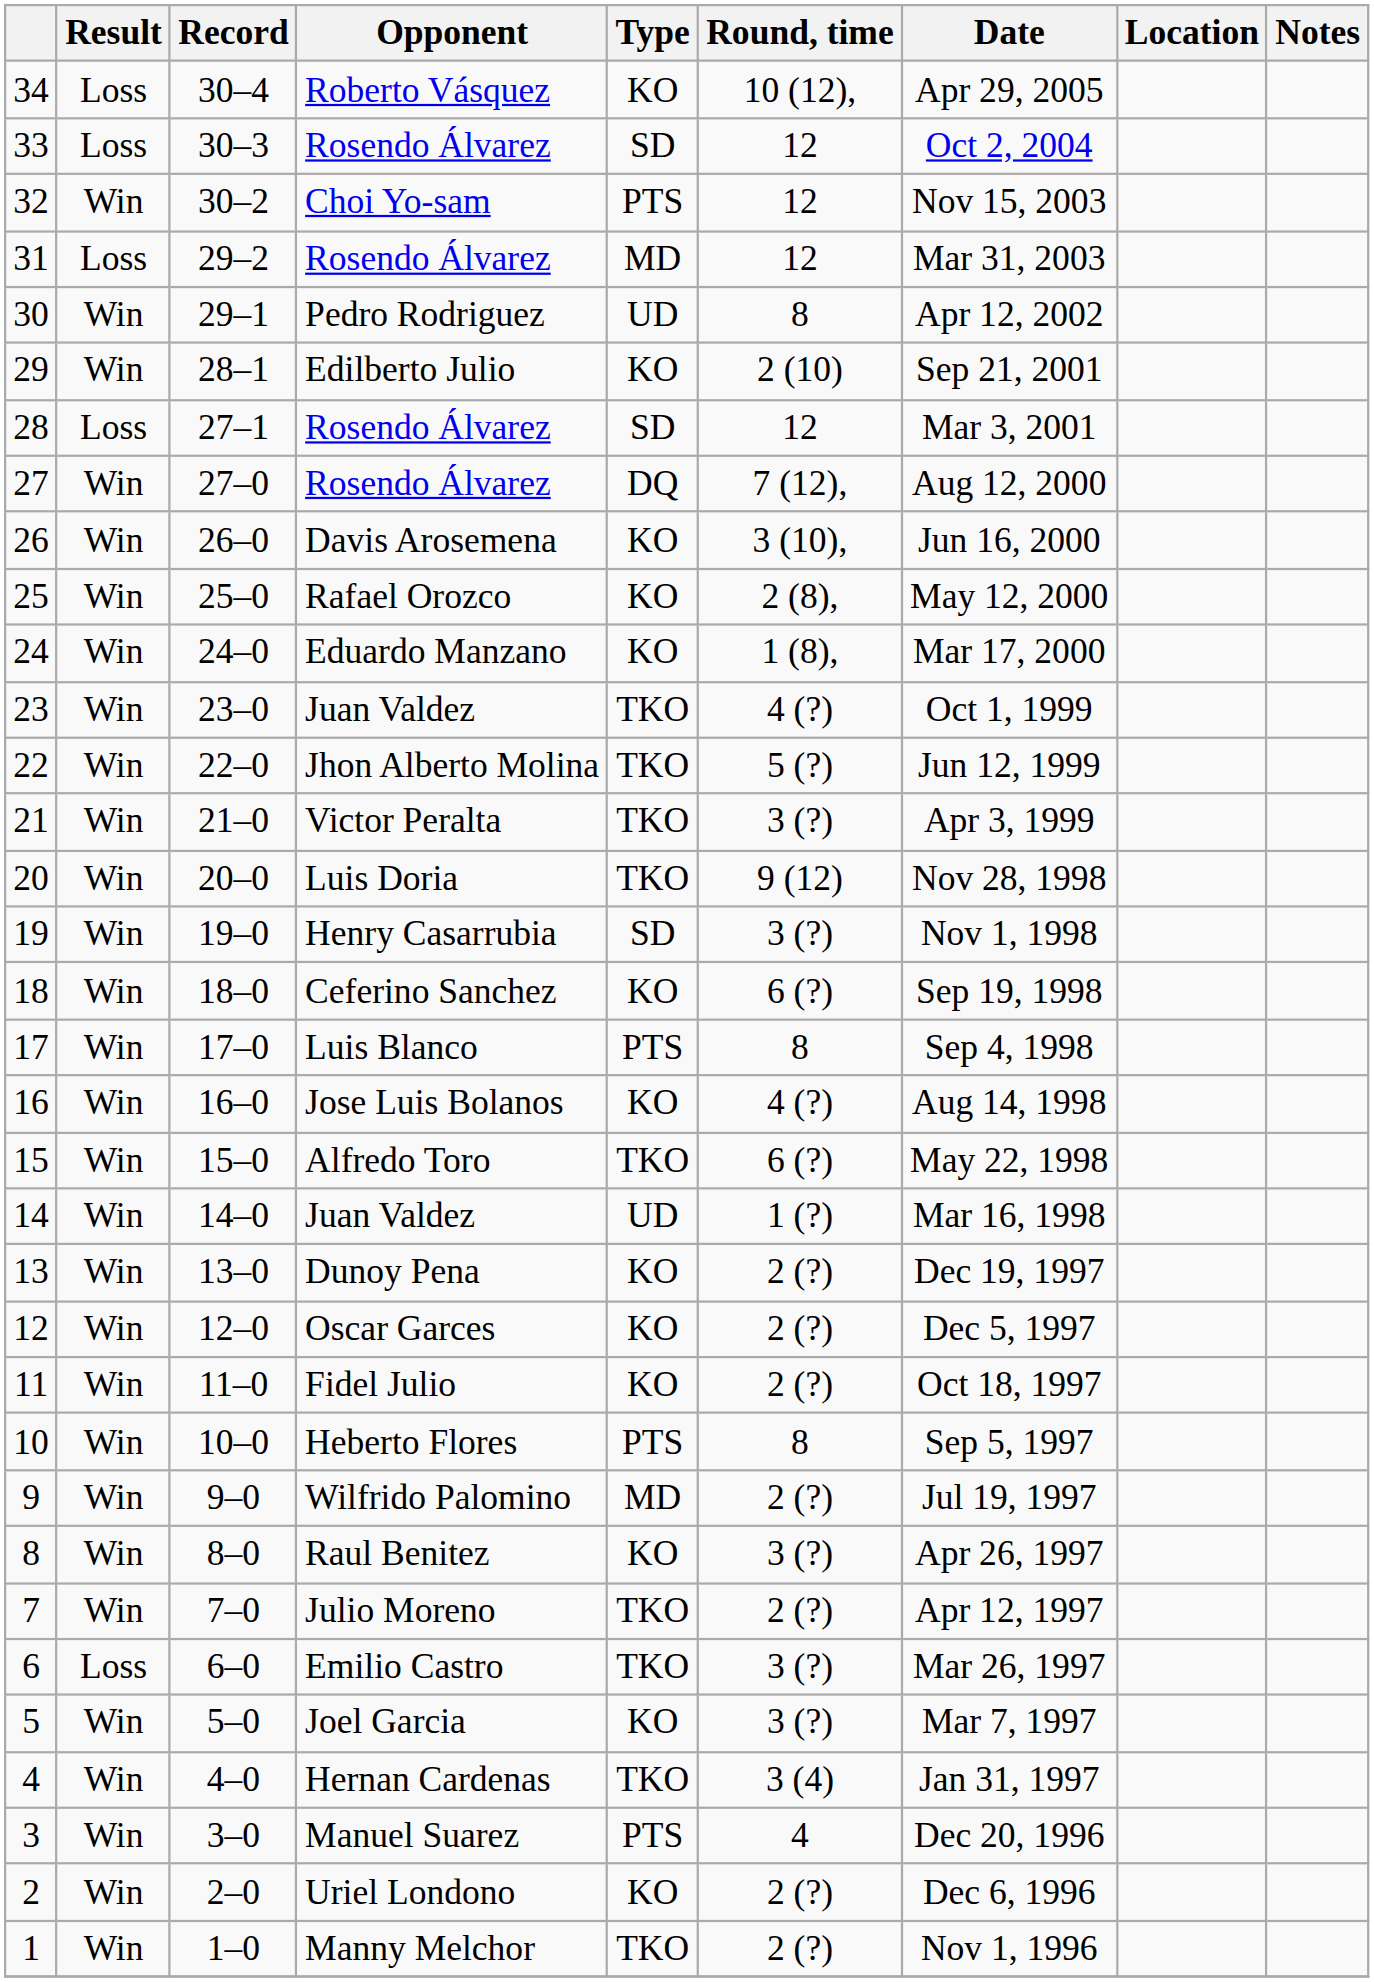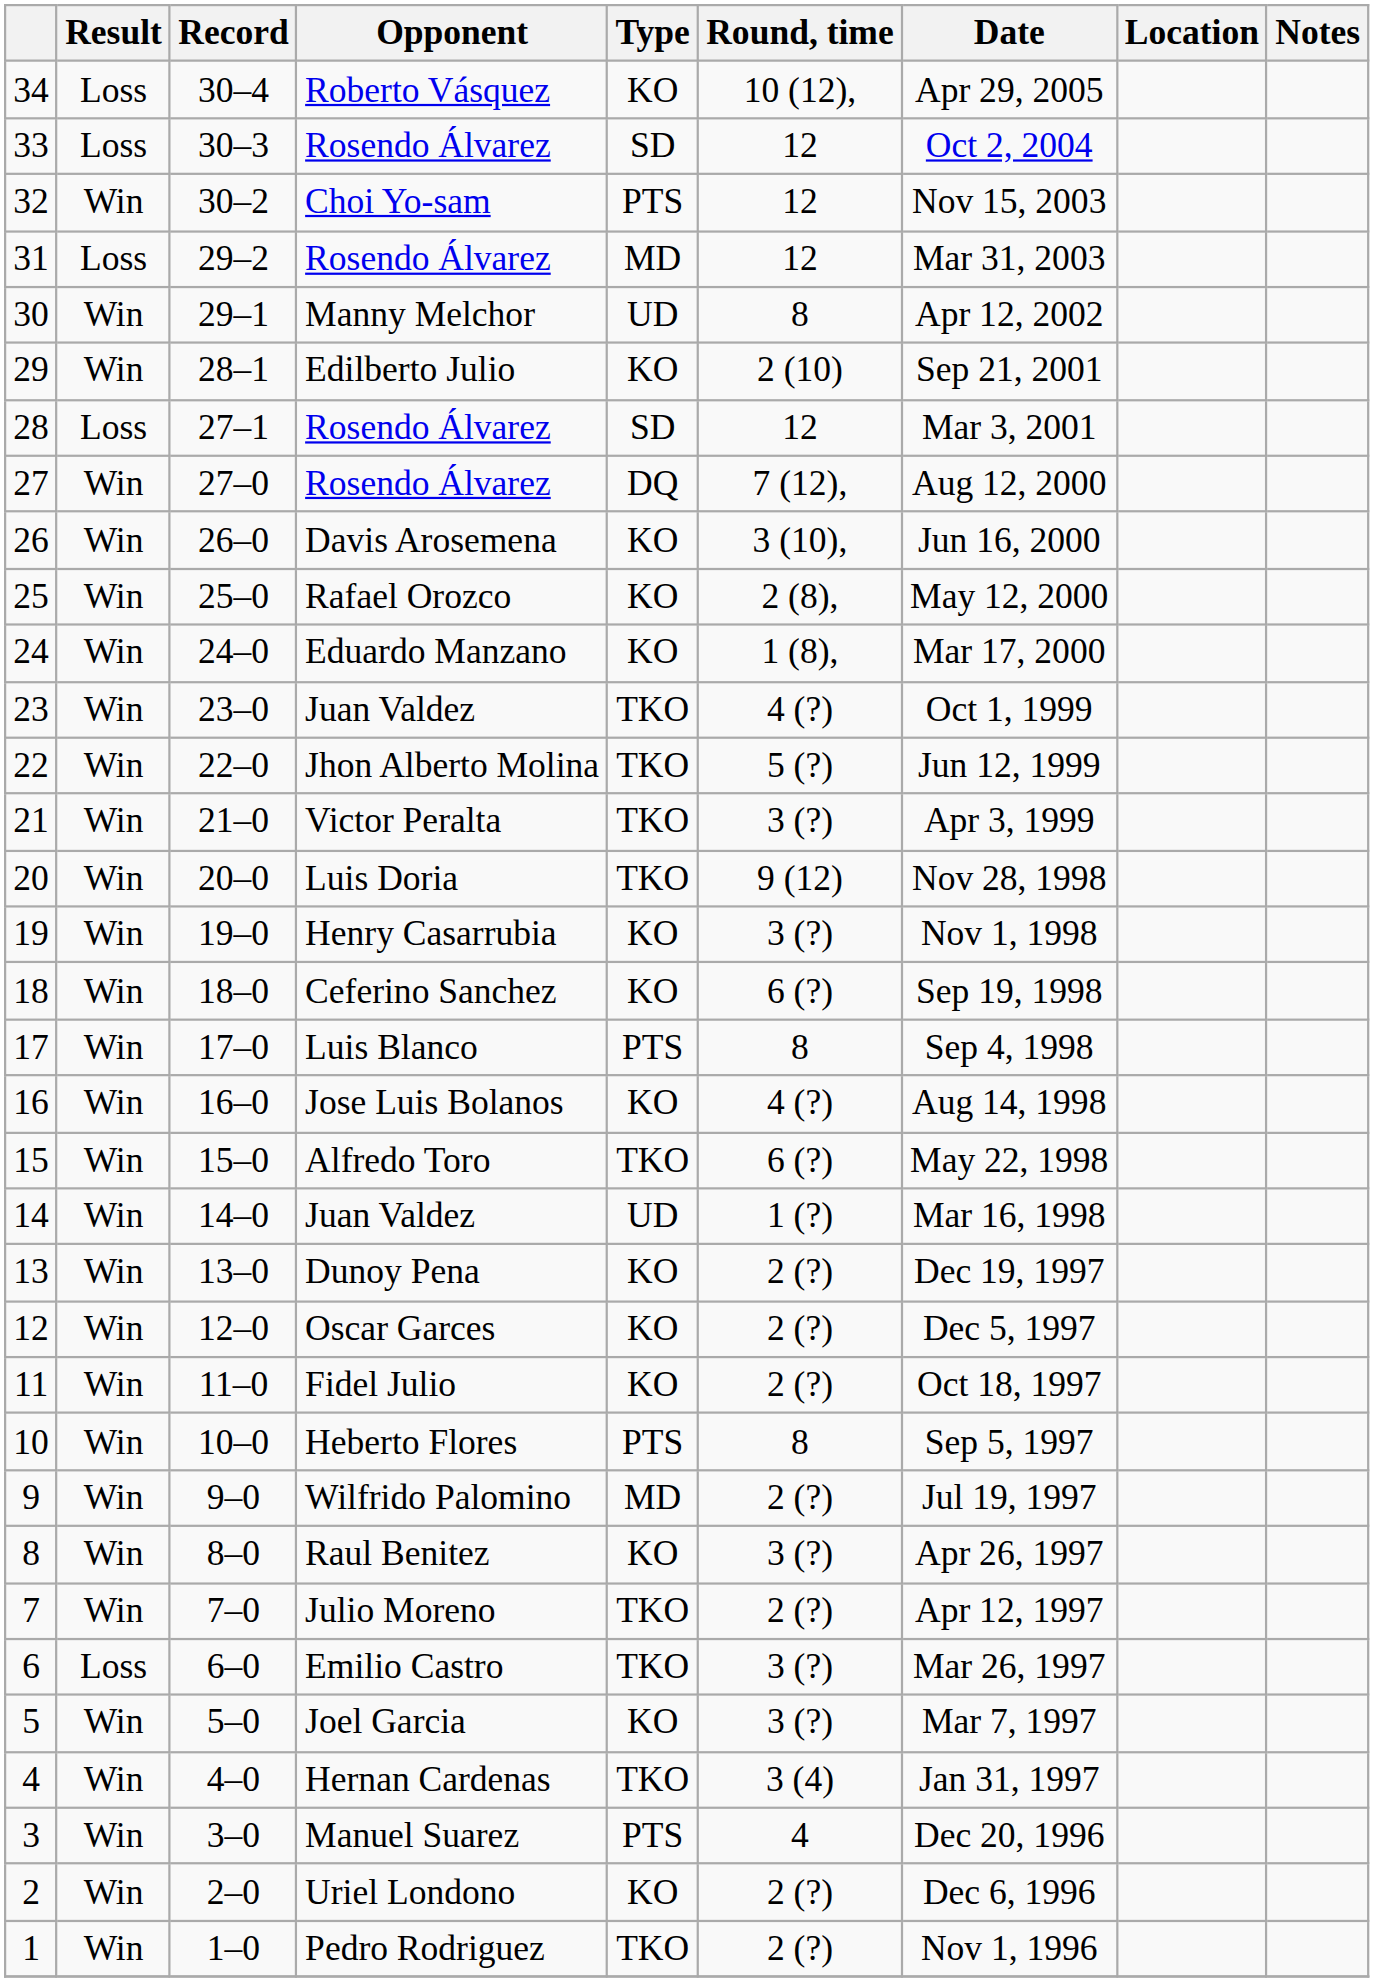30 | Opponent: Pedro Rodriguez -> Manny Melchor
19 | Type: SD -> KO
1 | Opponent: Manny Melchor -> Pedro Rodriguez
